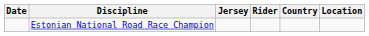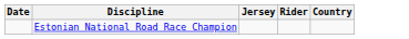- column: Location
